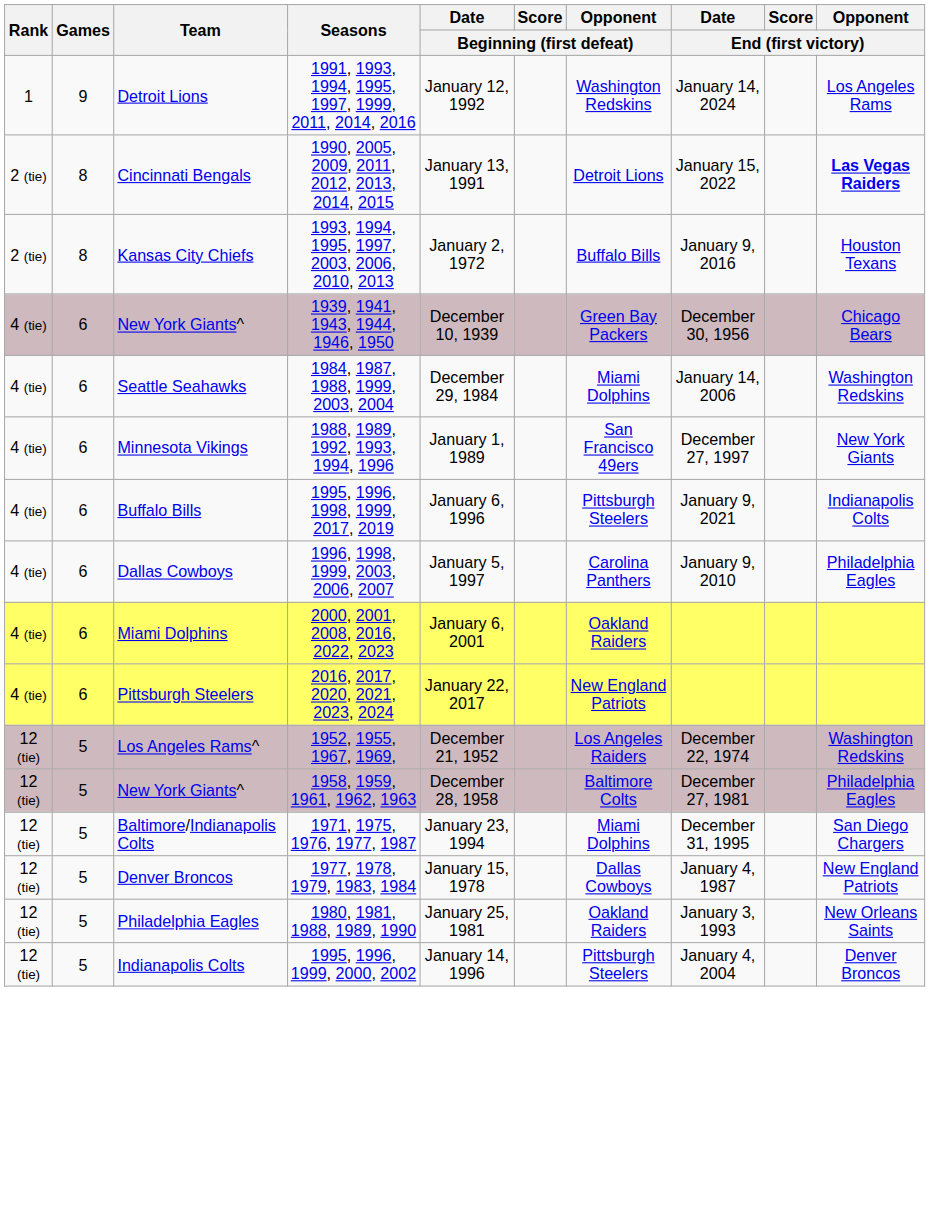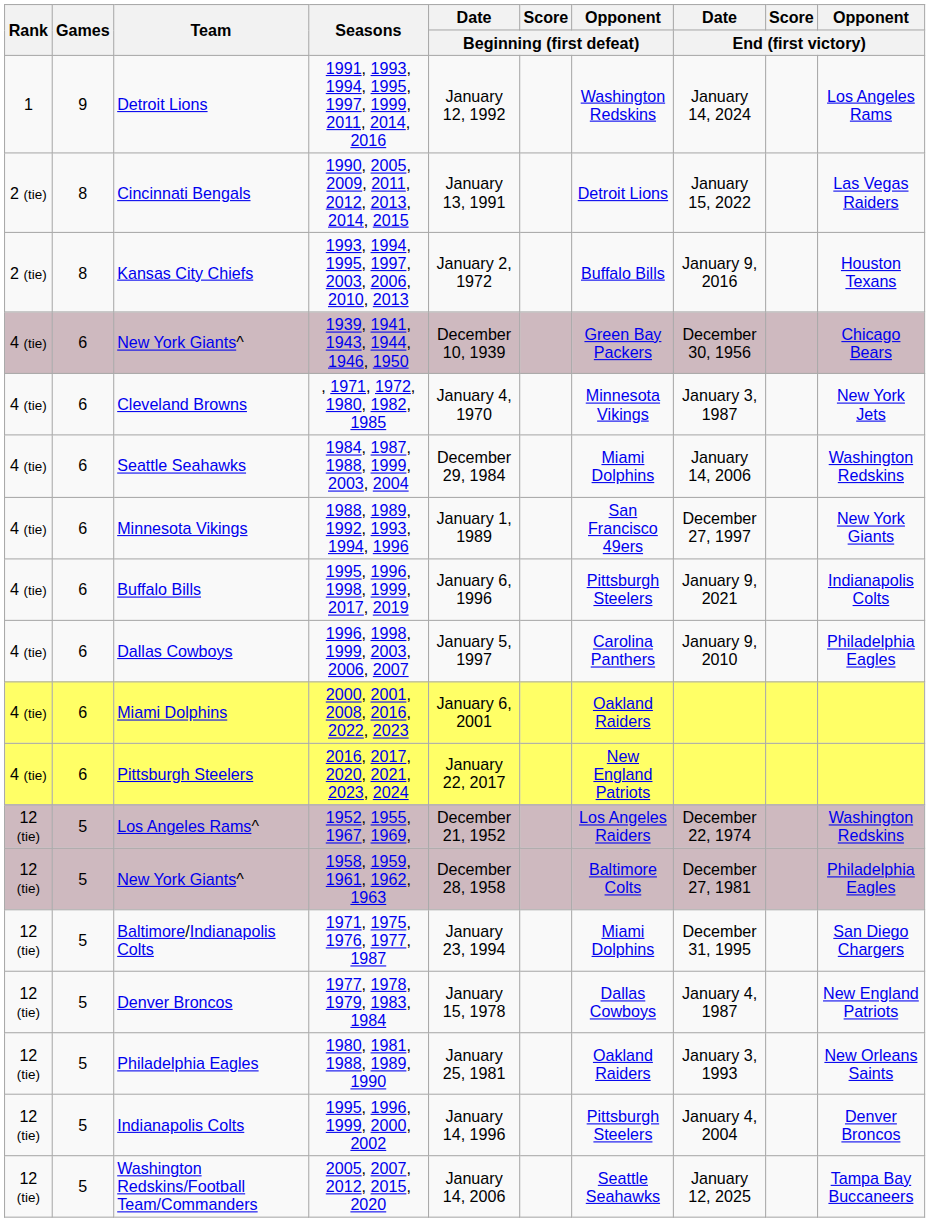Cincinnati Bengals | Opponent / End (first victory): bold -> normal
+ row: 4 (tie) | 6 | Cleveland Browns | , 1971, 1972, 1980, 1982, 1985 | January 4, 1970 | Minnesota Vikings | January 3, 1987 | New York Jets
+ row: 12 (tie) | 5 | Washington Redskins/Football Team/Commanders | 2005, 2007, 2012, 2015, 2020 | January 14, 2006 | Seattle Seahawks | January 12, 2025 | Tampa Bay Buccaneers
